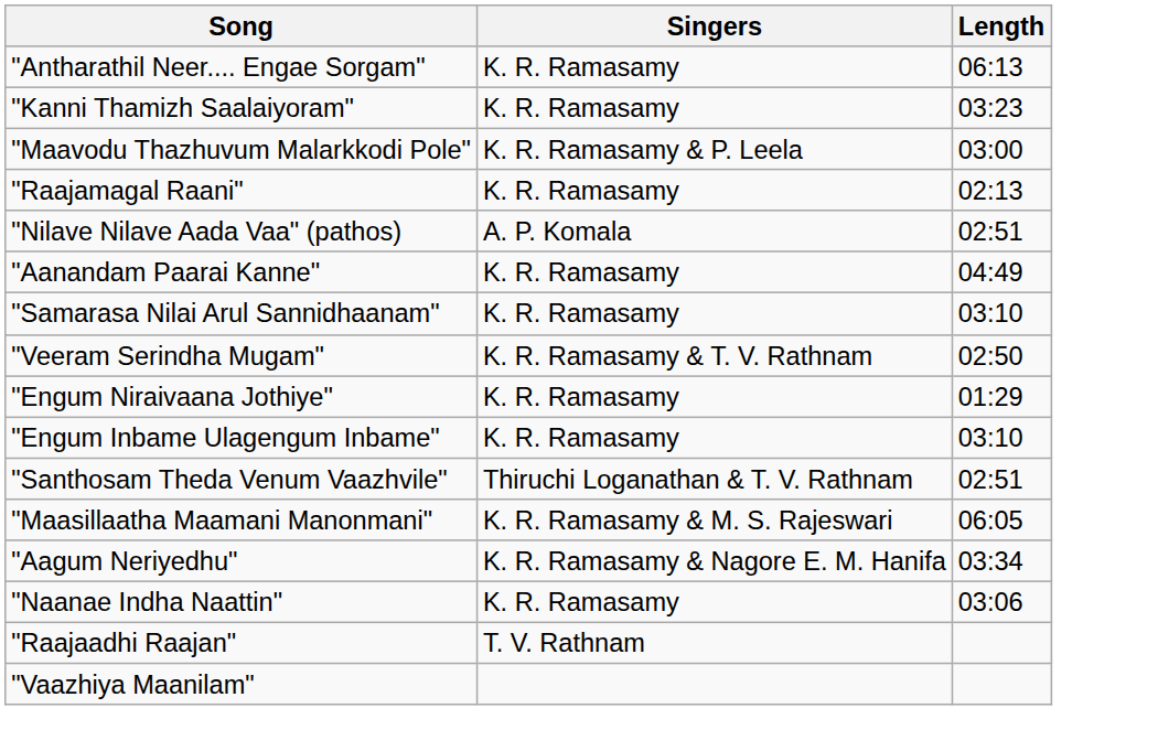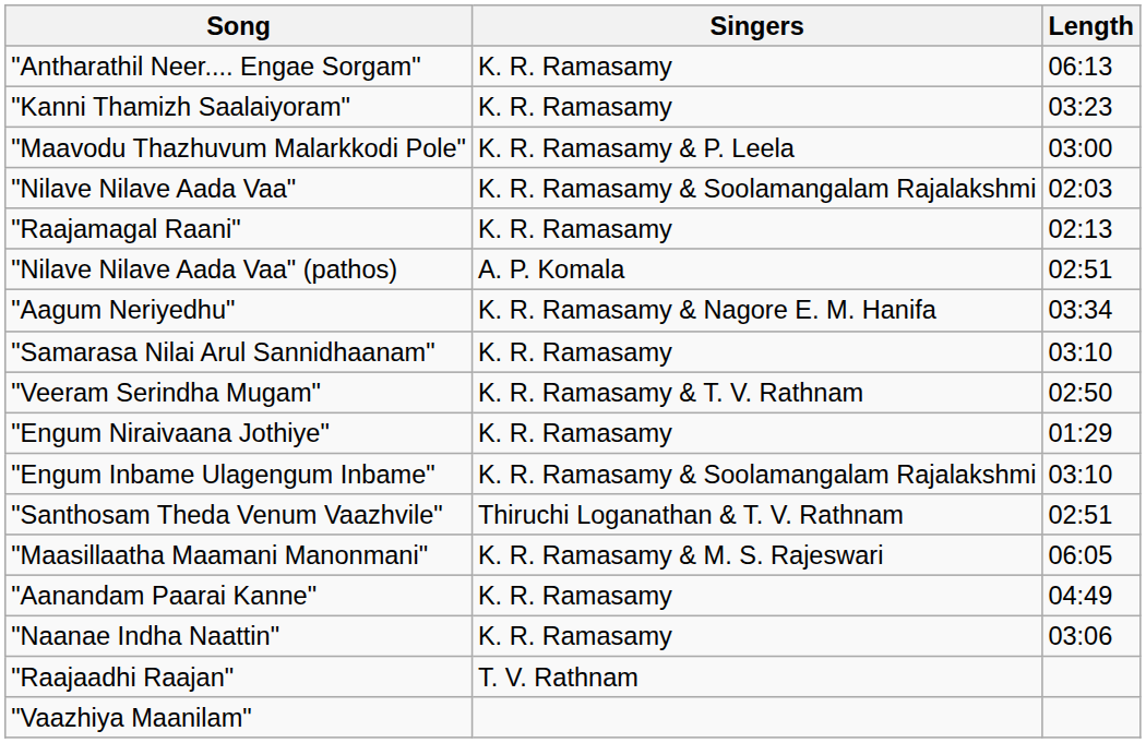+ row: "Nilave Nilave Aada Vaa" | K. R. Ramasamy & Soolamangalam Rajalakshmi | 02:03
rows swapped: "Aanandam Paarai Kanne" <-> "Aagum Neriyedhu"
"Engum Inbame Ulagengum Inbame" | Singers: K. R. Ramasamy -> K. R. Ramasamy & Soolamangalam Rajalakshmi
